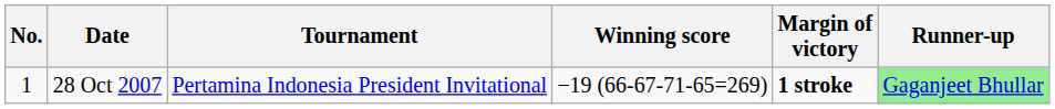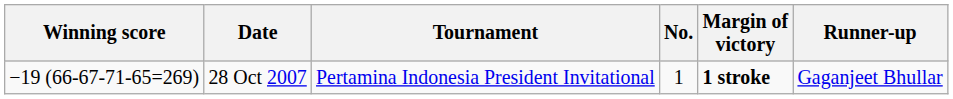columns swapped: No. <-> Winning score
28 Oct 2007 | Runner-up: lightgreen background -> no background
